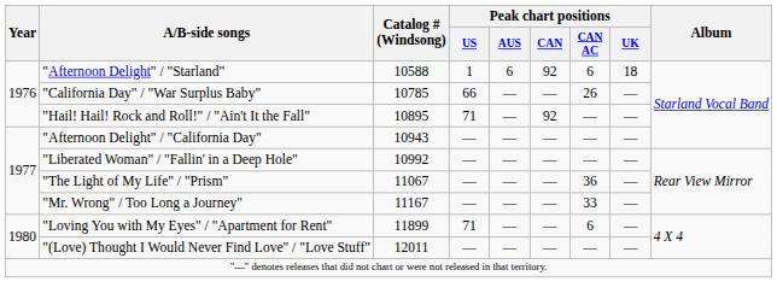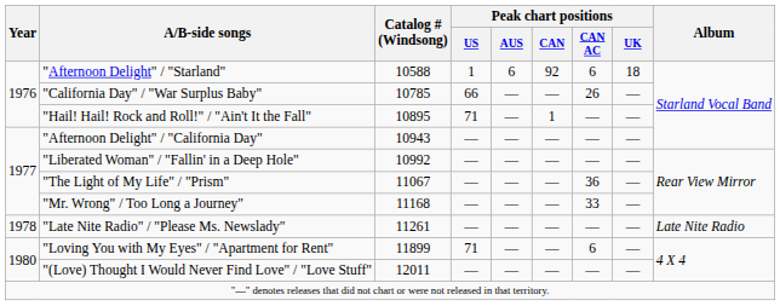"Hail! Hail! Rock and Roll!" / "Ain't It the Fall" | Peak chart positions / CAN: 92 -> 1
"Mr. Wrong" / Too Long a Journey" | Catalog # (Windsong): 11167 -> 11168
+ row: 1978 | "Late Nite Radio" / "Please Ms. Newslady" | 11261 | — | — | — | — | — | Late Nite Radio
